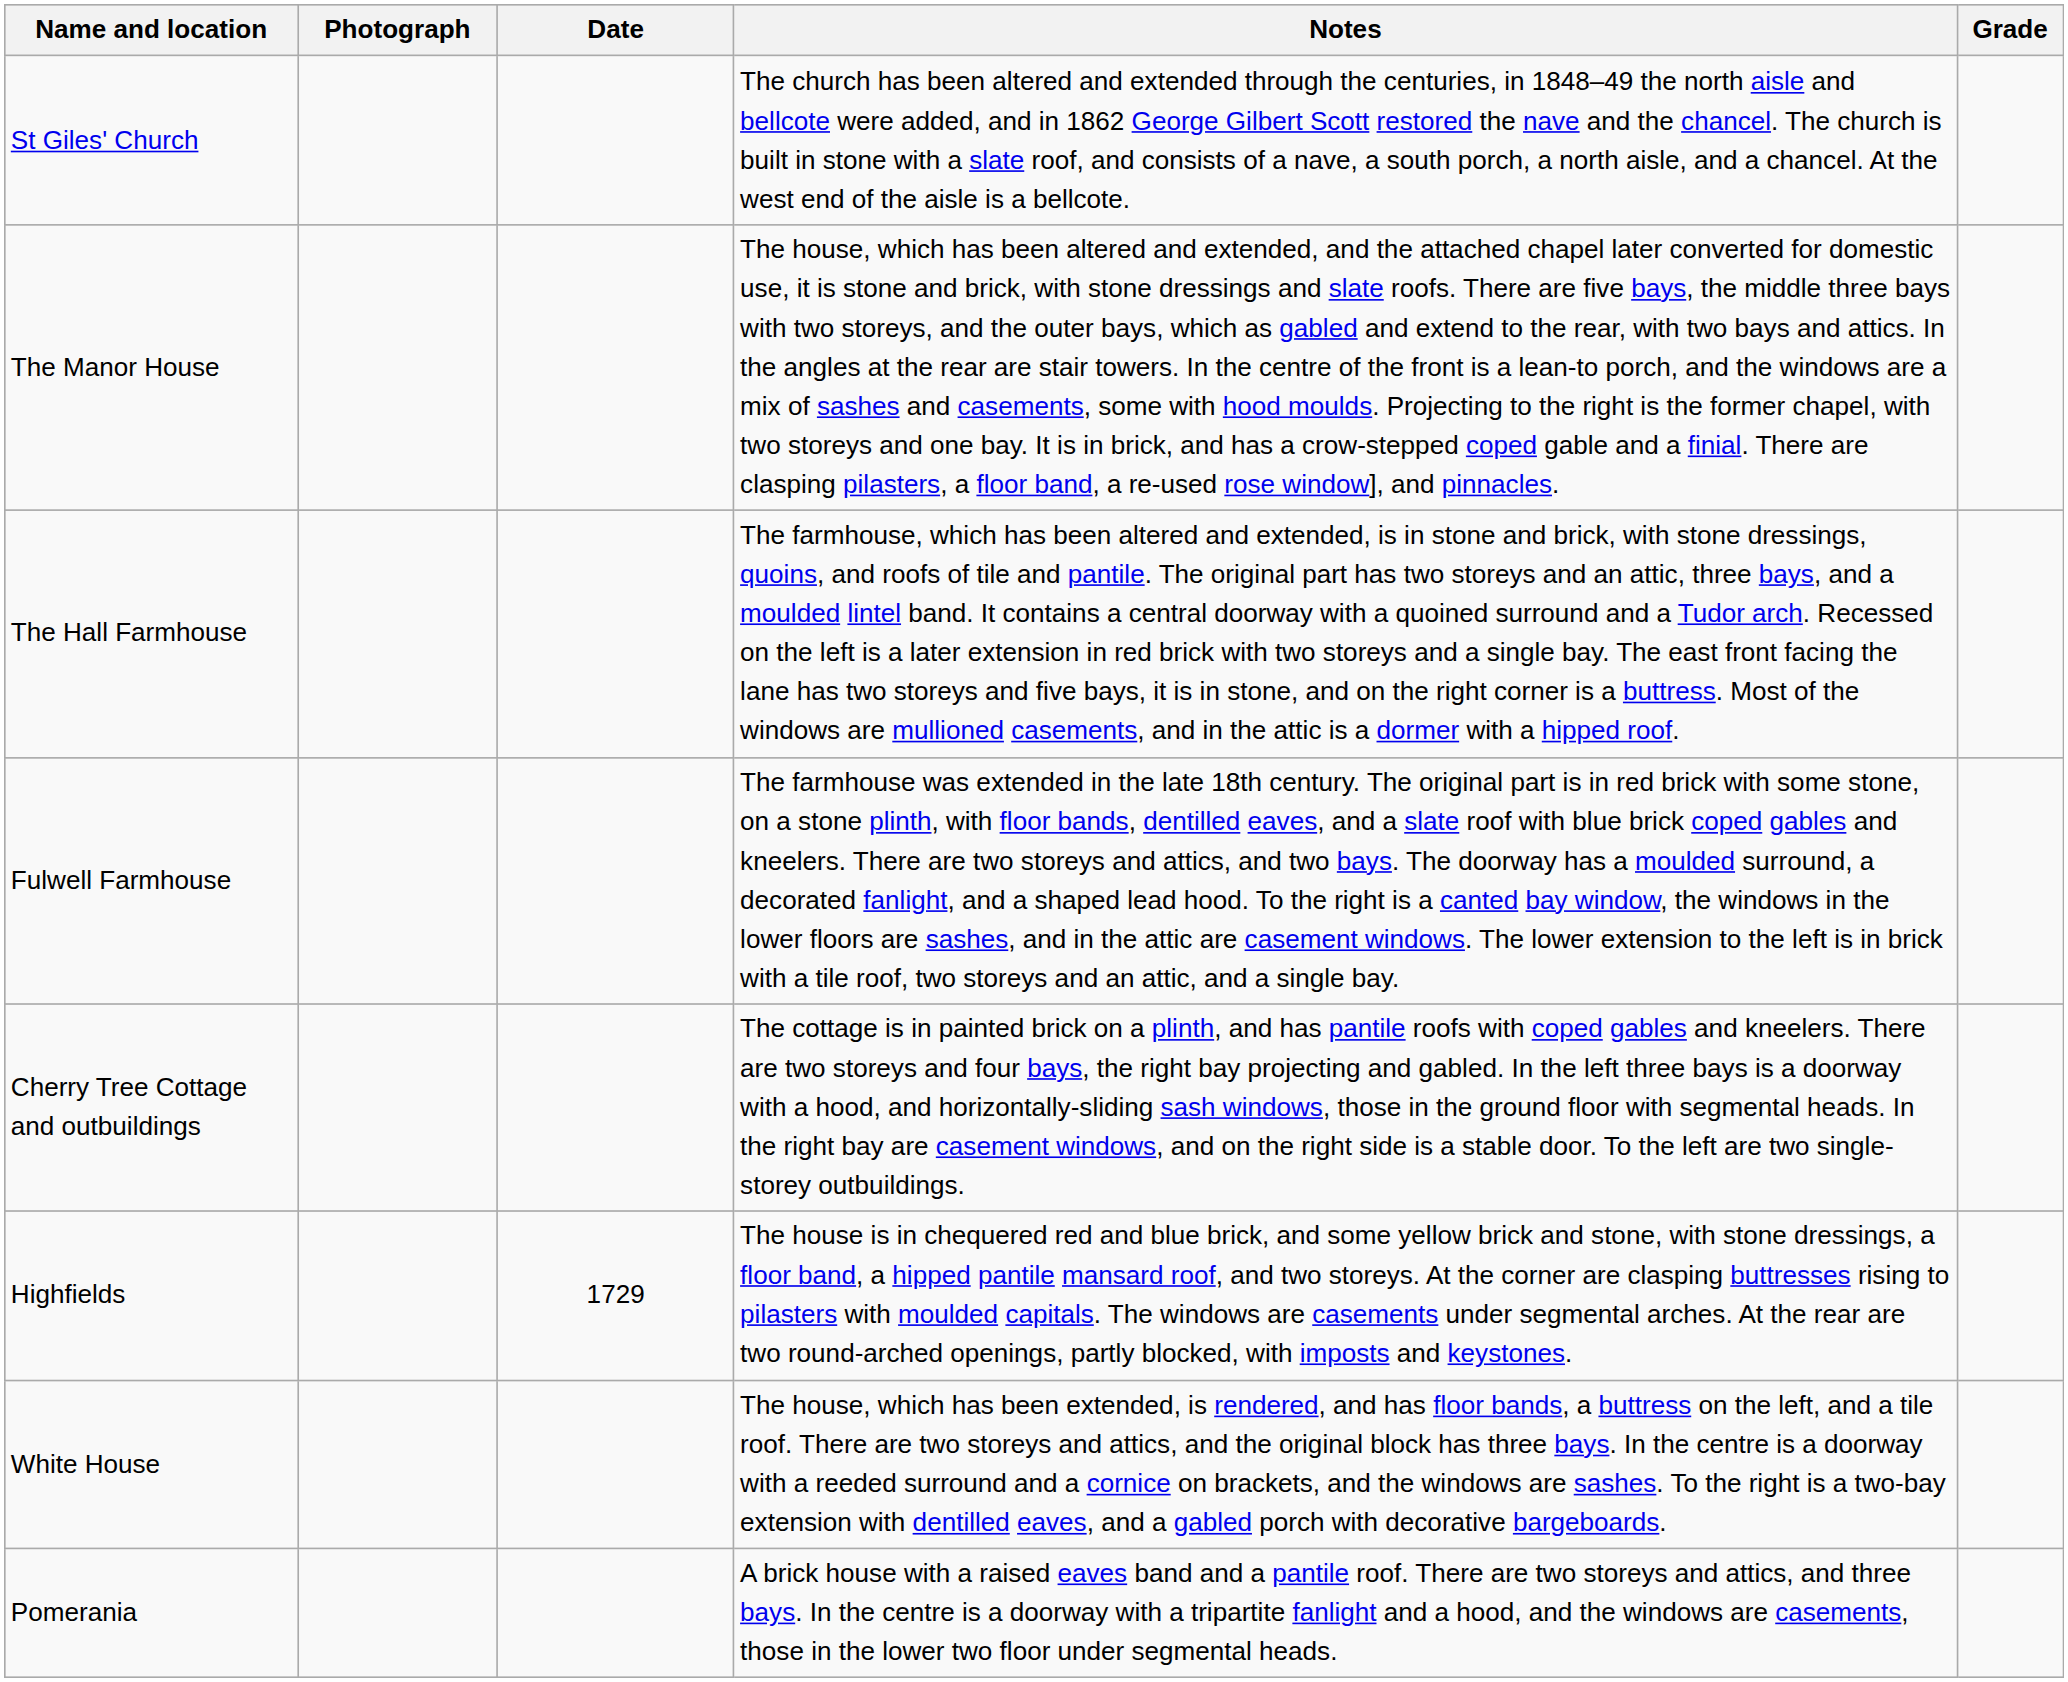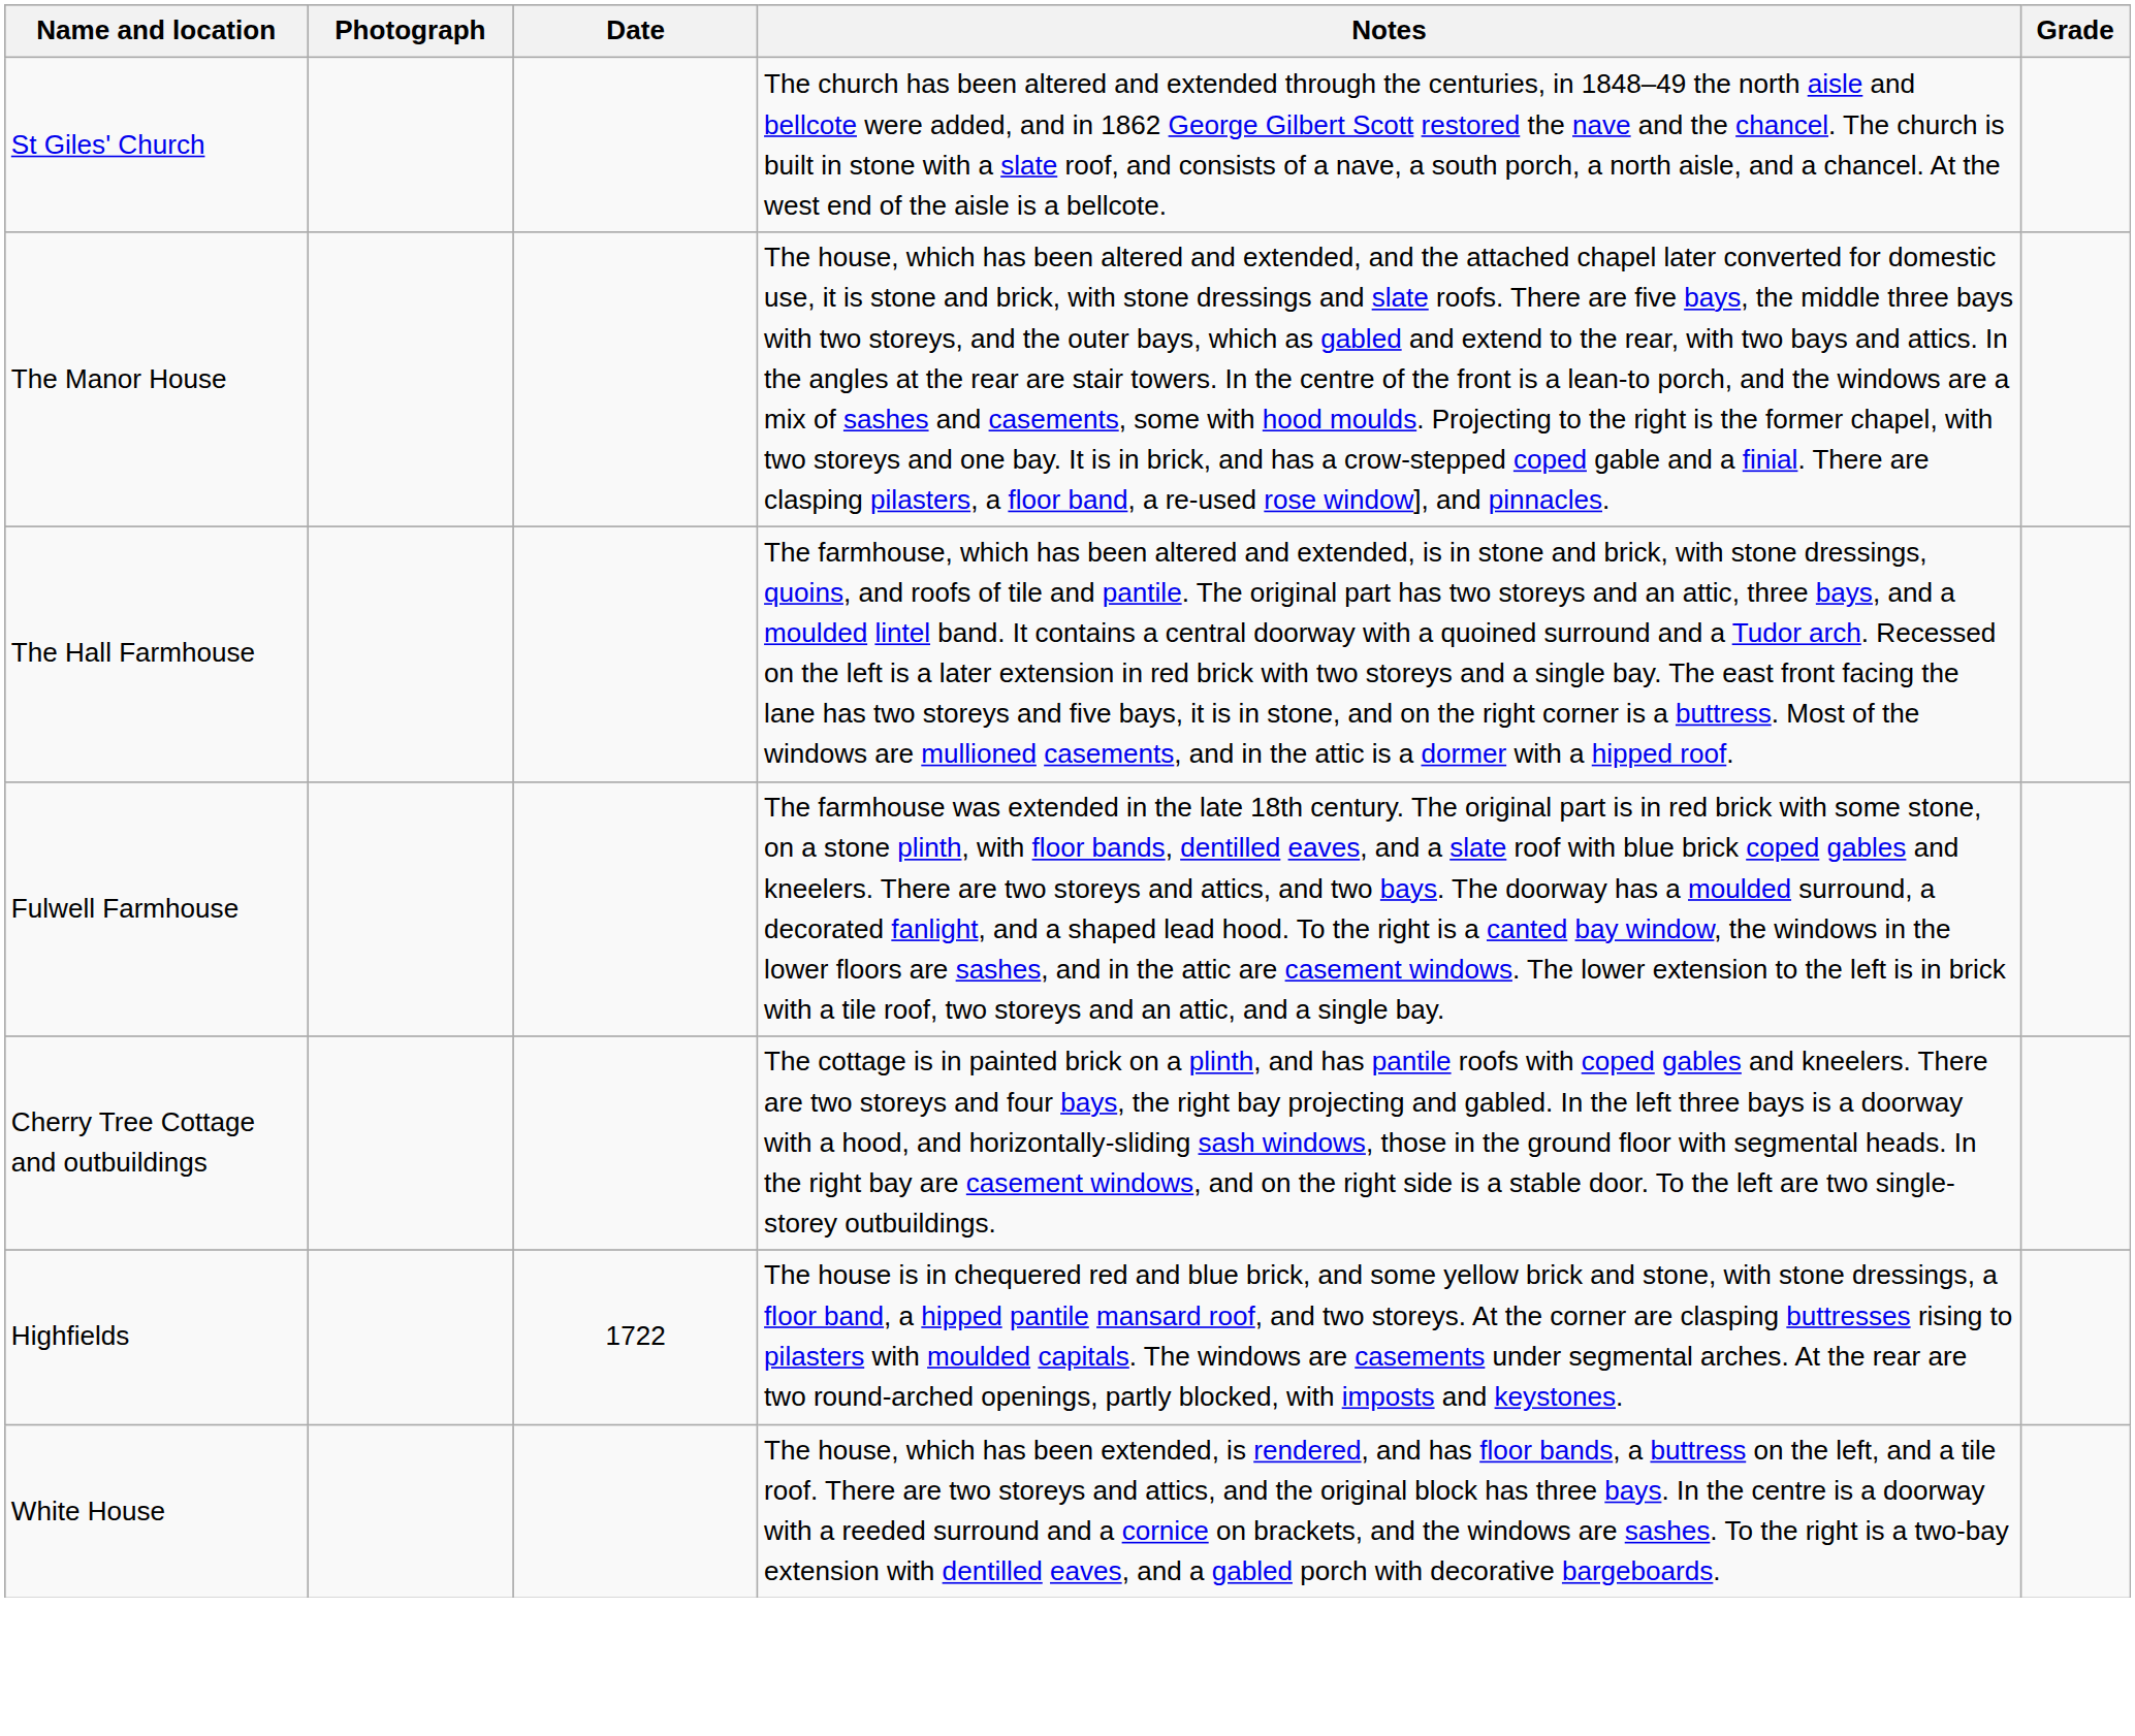Highfields | Date: 1729 -> 1722
- row: Pomerania | A brick house with a raised eaves band and a pantile roof. There are two storeys and attics, and three bays. In the centre is a doorway with a tripartite fanlight and a hood, and the windows are casements, those in the lower two floor under segmental heads.
